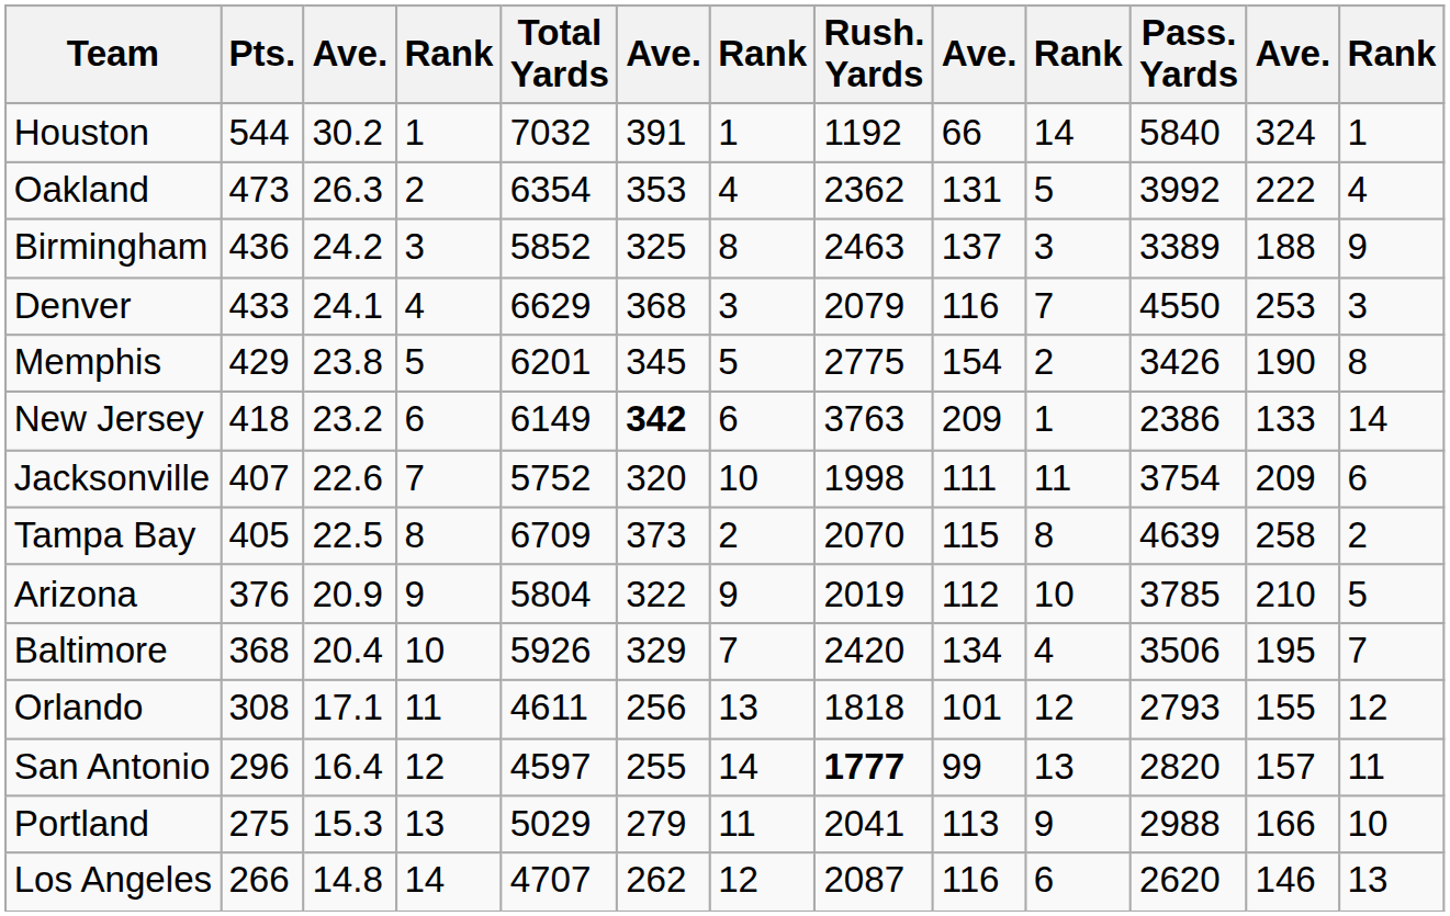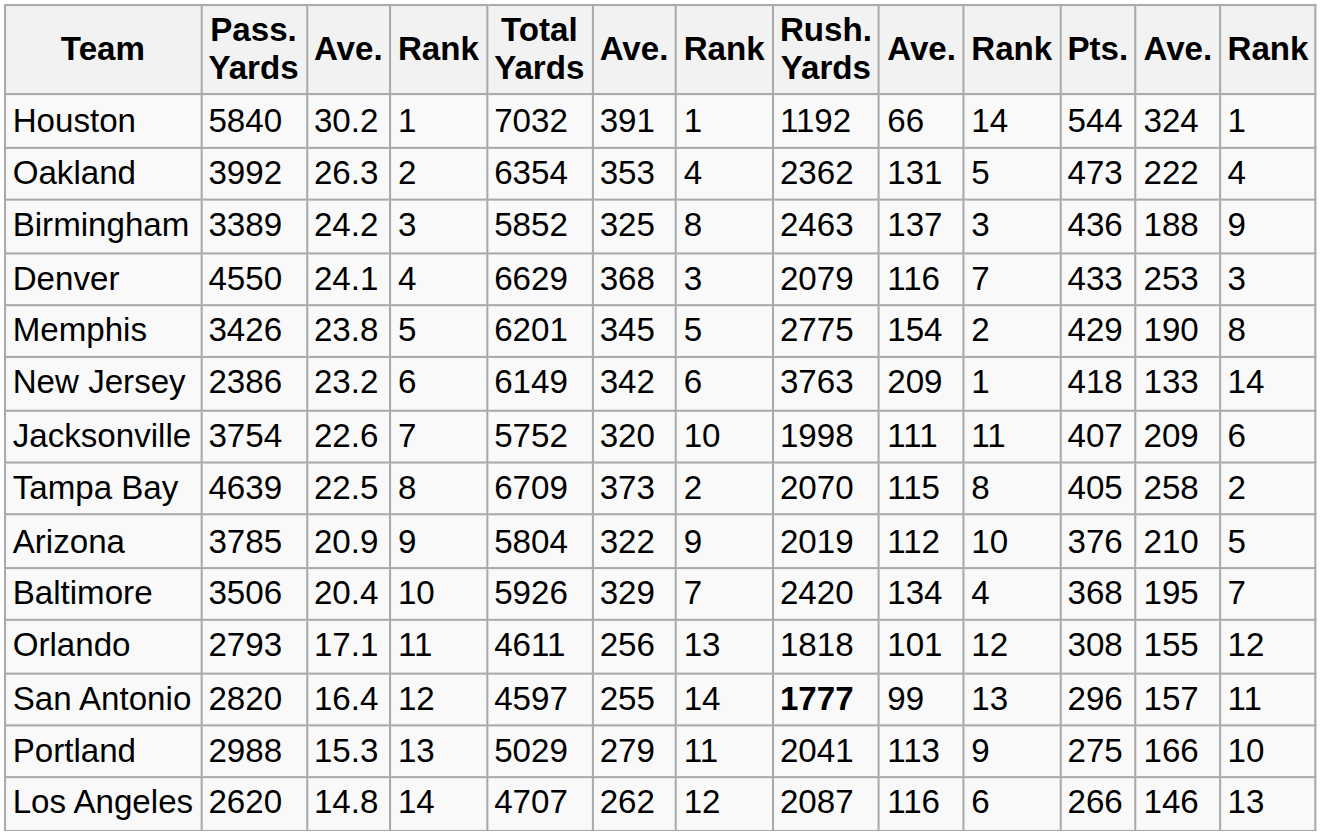columns swapped: Pts. <-> Pass. Yards
New Jersey | column 6: bold -> normal
